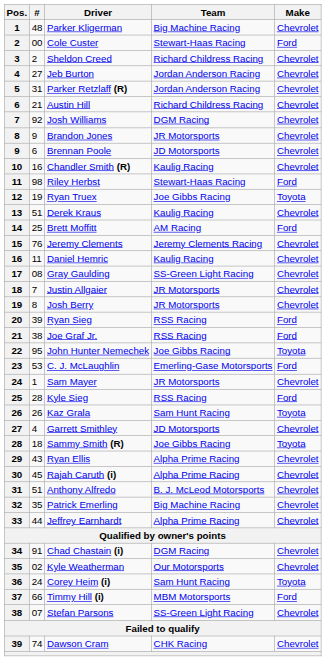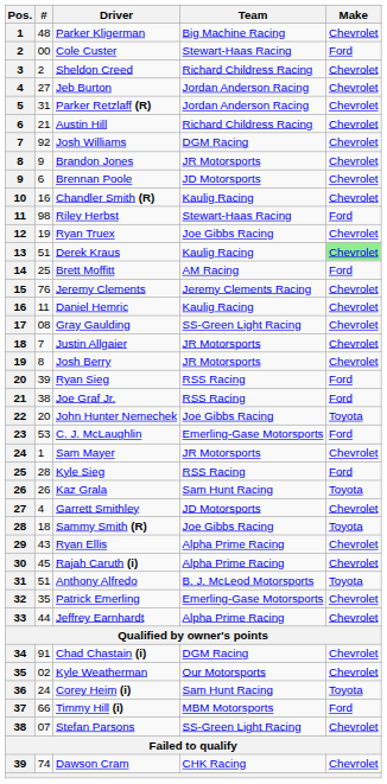Ryan Truex | Make: Toyota -> Chevrolet
Derek Kraus | Make: no background -> lightgreen background
John Hunter Nemechek | #: 95 -> 20
Anthony Alfredo | Make: Chevrolet -> Toyota
Patrick Emerling | Team: Big Machine Racing -> Emerling-Gase Motorsports
